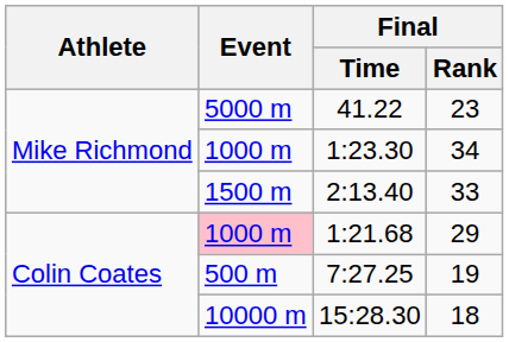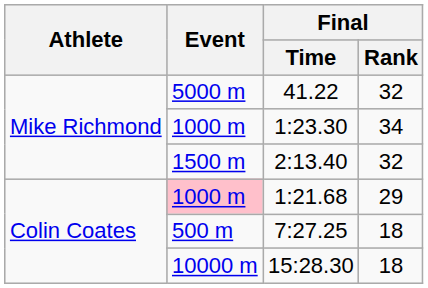41.22 | Final / Rank: 23 -> 32
2:13.40 | Final / Rank: 33 -> 32
7:27.25 | Final / Rank: 19 -> 18
